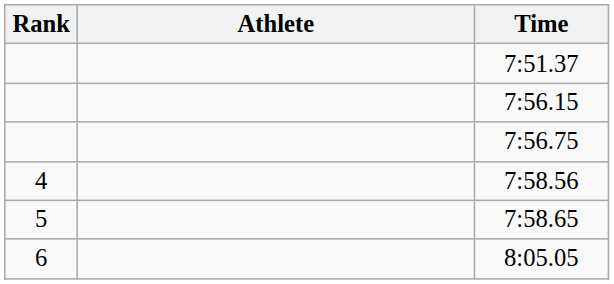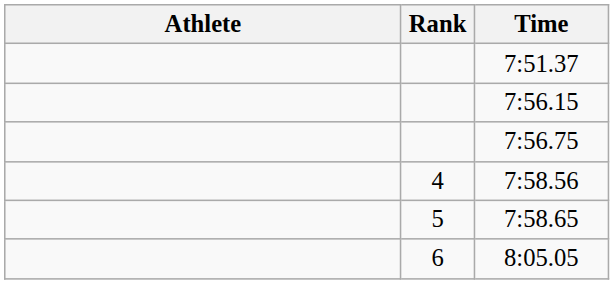columns swapped: Rank <-> Athlete
